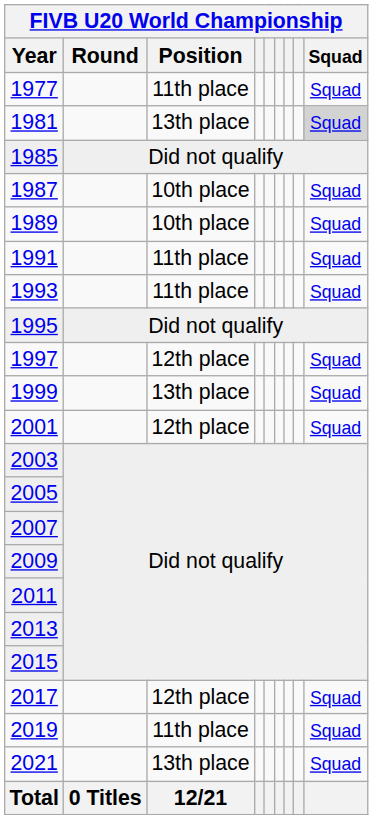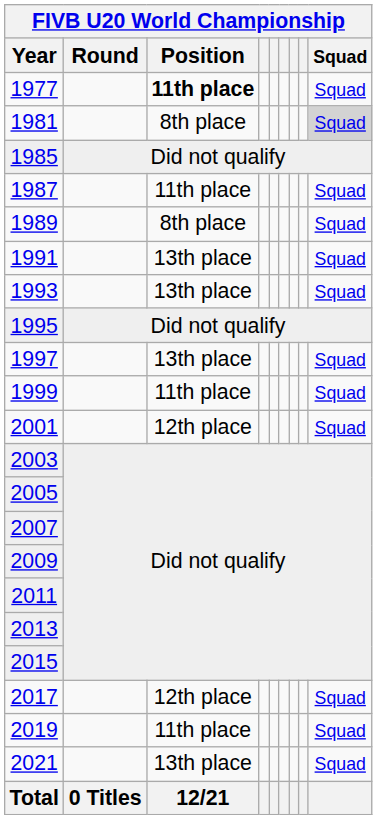1977 | FIVB U20 World Championship / Position: normal -> bold
1981 | FIVB U20 World Championship / Position: 13th place -> 8th place
1987 | FIVB U20 World Championship / Position: 10th place -> 11th place
1989 | FIVB U20 World Championship / Position: 10th place -> 8th place
1991 | FIVB U20 World Championship / Position: 11th place -> 13th place
1993 | FIVB U20 World Championship / Position: 11th place -> 13th place
1997 | FIVB U20 World Championship / Position: 12th place -> 13th place
1999 | FIVB U20 World Championship / Position: 13th place -> 11th place
